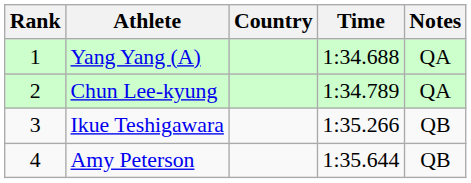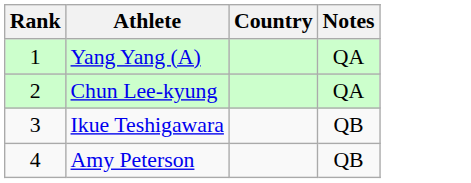- column: Time | 1:34.688 | 1:34.789 | 1:35.266 | 1:35.644
